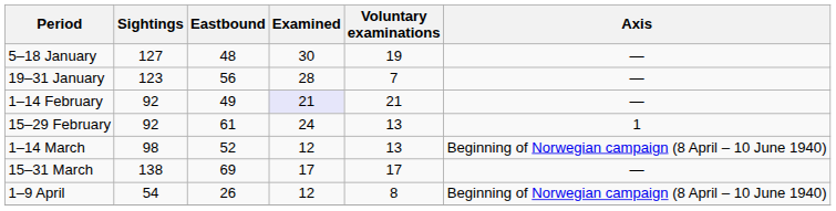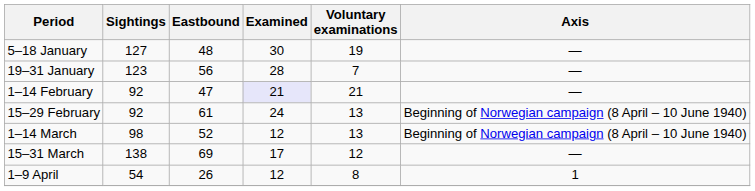1–14 February | Eastbound: 49 -> 47
15–29 February | Axis: 1 -> Beginning of Norwegian campaign (8 April – 10 June 1940)
15–31 March | Voluntary examinations: 17 -> 12
1–9 April | Axis: Beginning of Norwegian campaign (8 April – 10 June 1940) -> 1
